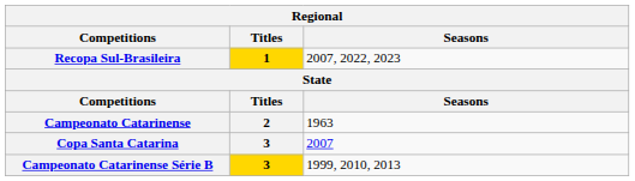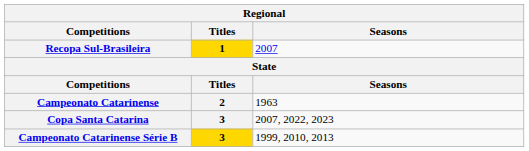Recopa Sul-Brasileira | Seasons: 2007, 2022, 2023 -> 2007
Copa Santa Catarina | Seasons: 2007 -> 2007, 2022, 2023
